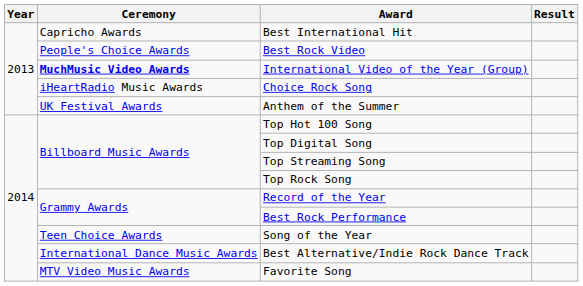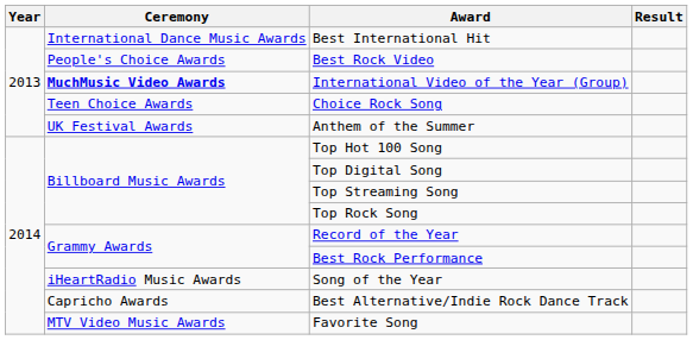Best International Hit | Ceremony: Capricho Awards -> International Dance Music Awards
Choice Rock Song | Ceremony: iHeartRadio Music Awards -> Teen Choice Awards
Song of the Year | Ceremony: Teen Choice Awards -> iHeartRadio Music Awards
Best Alternative/Indie Rock Dance Track | Ceremony: International Dance Music Awards -> Capricho Awards
